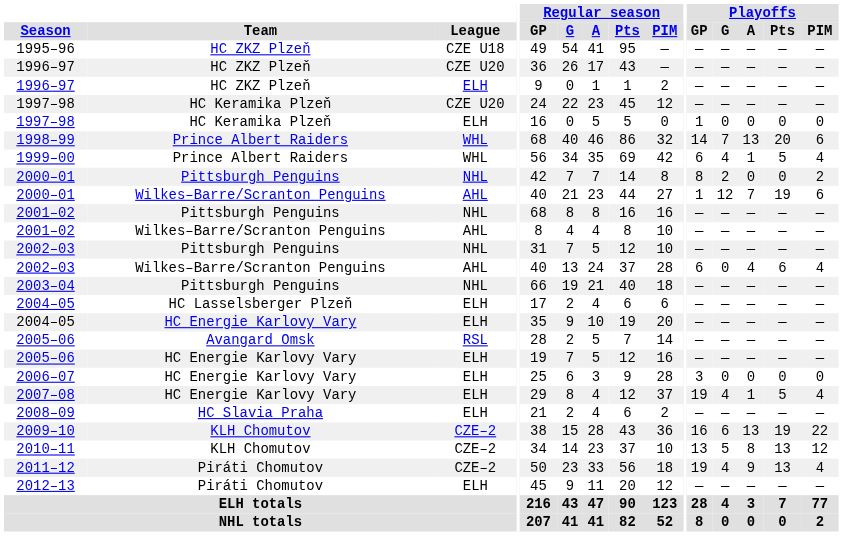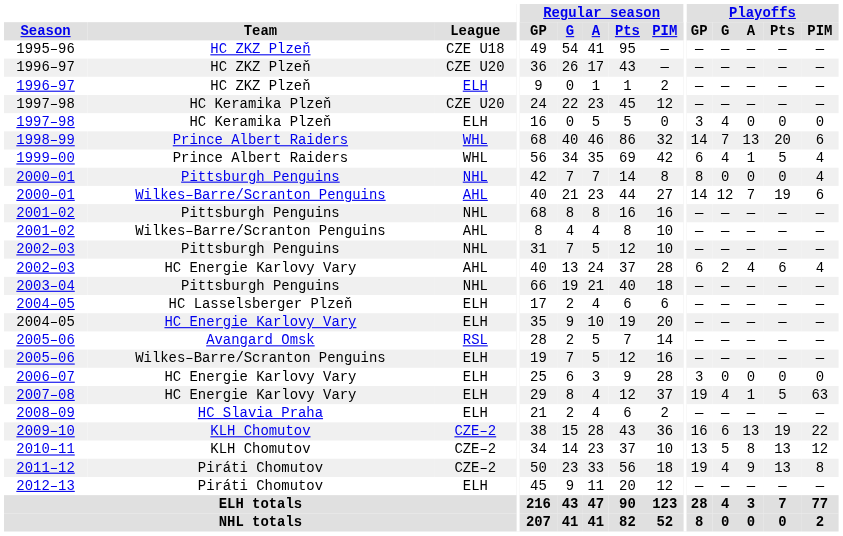1997–98 / ELH | Playoffs / GP: 1 -> 3
1997–98 / ELH | Playoffs / G: 0 -> 4
2000–01 / NHL | Playoffs / G: 2 -> 0
2000–01 / NHL | Playoffs / PIM: 2 -> 4
2000–01 / AHL | Playoffs / GP: 1 -> 14
2002–03 / AHL | Team: Wilkes–Barre/Scranton Penguins -> HC Energie Karlovy Vary
2002–03 / AHL | Playoffs / G: 0 -> 2
2005–06 / ELH | Team: HC Energie Karlovy Vary -> Wilkes–Barre/Scranton Penguins
2007–08 | Playoffs / PIM: 4 -> 63
2011–12 | Playoffs / PIM: 4 -> 8
